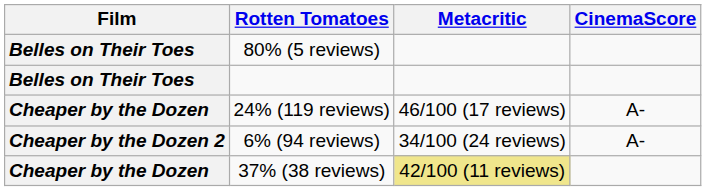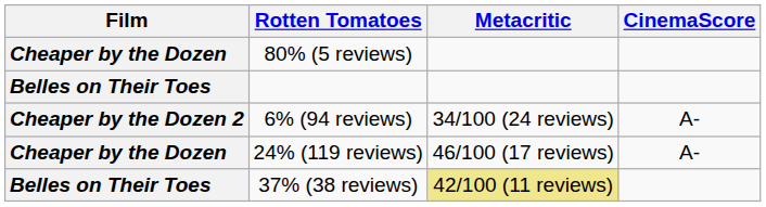80% (5 reviews) | Film: Belles on Their Toes -> Cheaper by the Dozen
rows swapped: 24% (119 reviews) <-> 6% (94 reviews)
37% (38 reviews) | Film: Cheaper by the Dozen -> Belles on Their Toes
